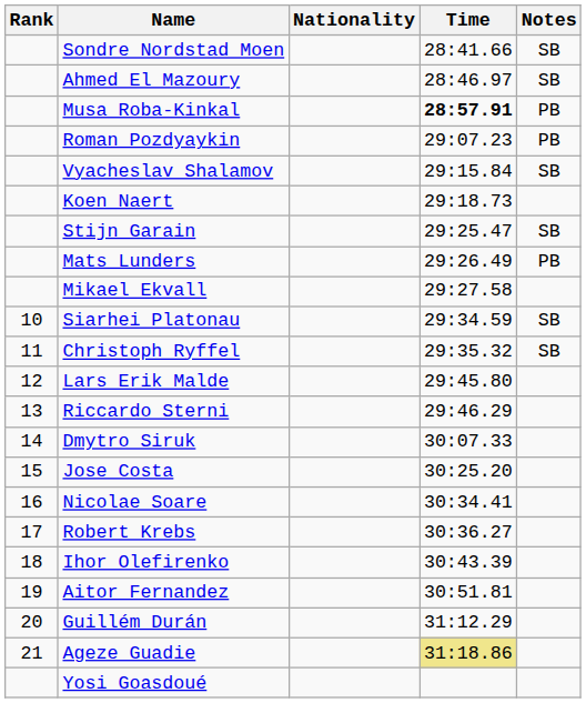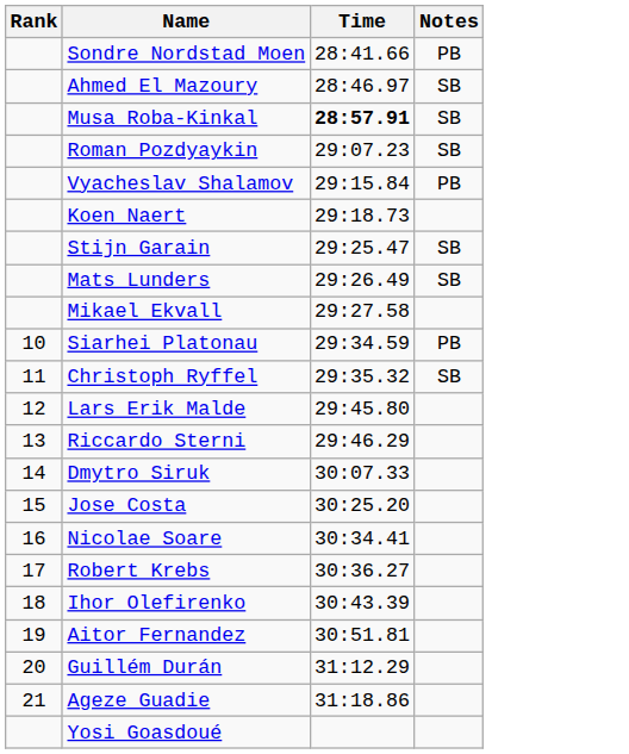- column: Nationality
Sondre Nordstad Moen | Notes: SB -> PB
Musa Roba-Kinkal | Notes: PB -> SB
Roman Pozdyaykin | Notes: PB -> SB
Vyacheslav Shalamov | Notes: SB -> PB
Mats Lunders | Notes: PB -> SB
Siarhei Platonau | Notes: SB -> PB
Ageze Guadie | Time: khaki background -> no background
